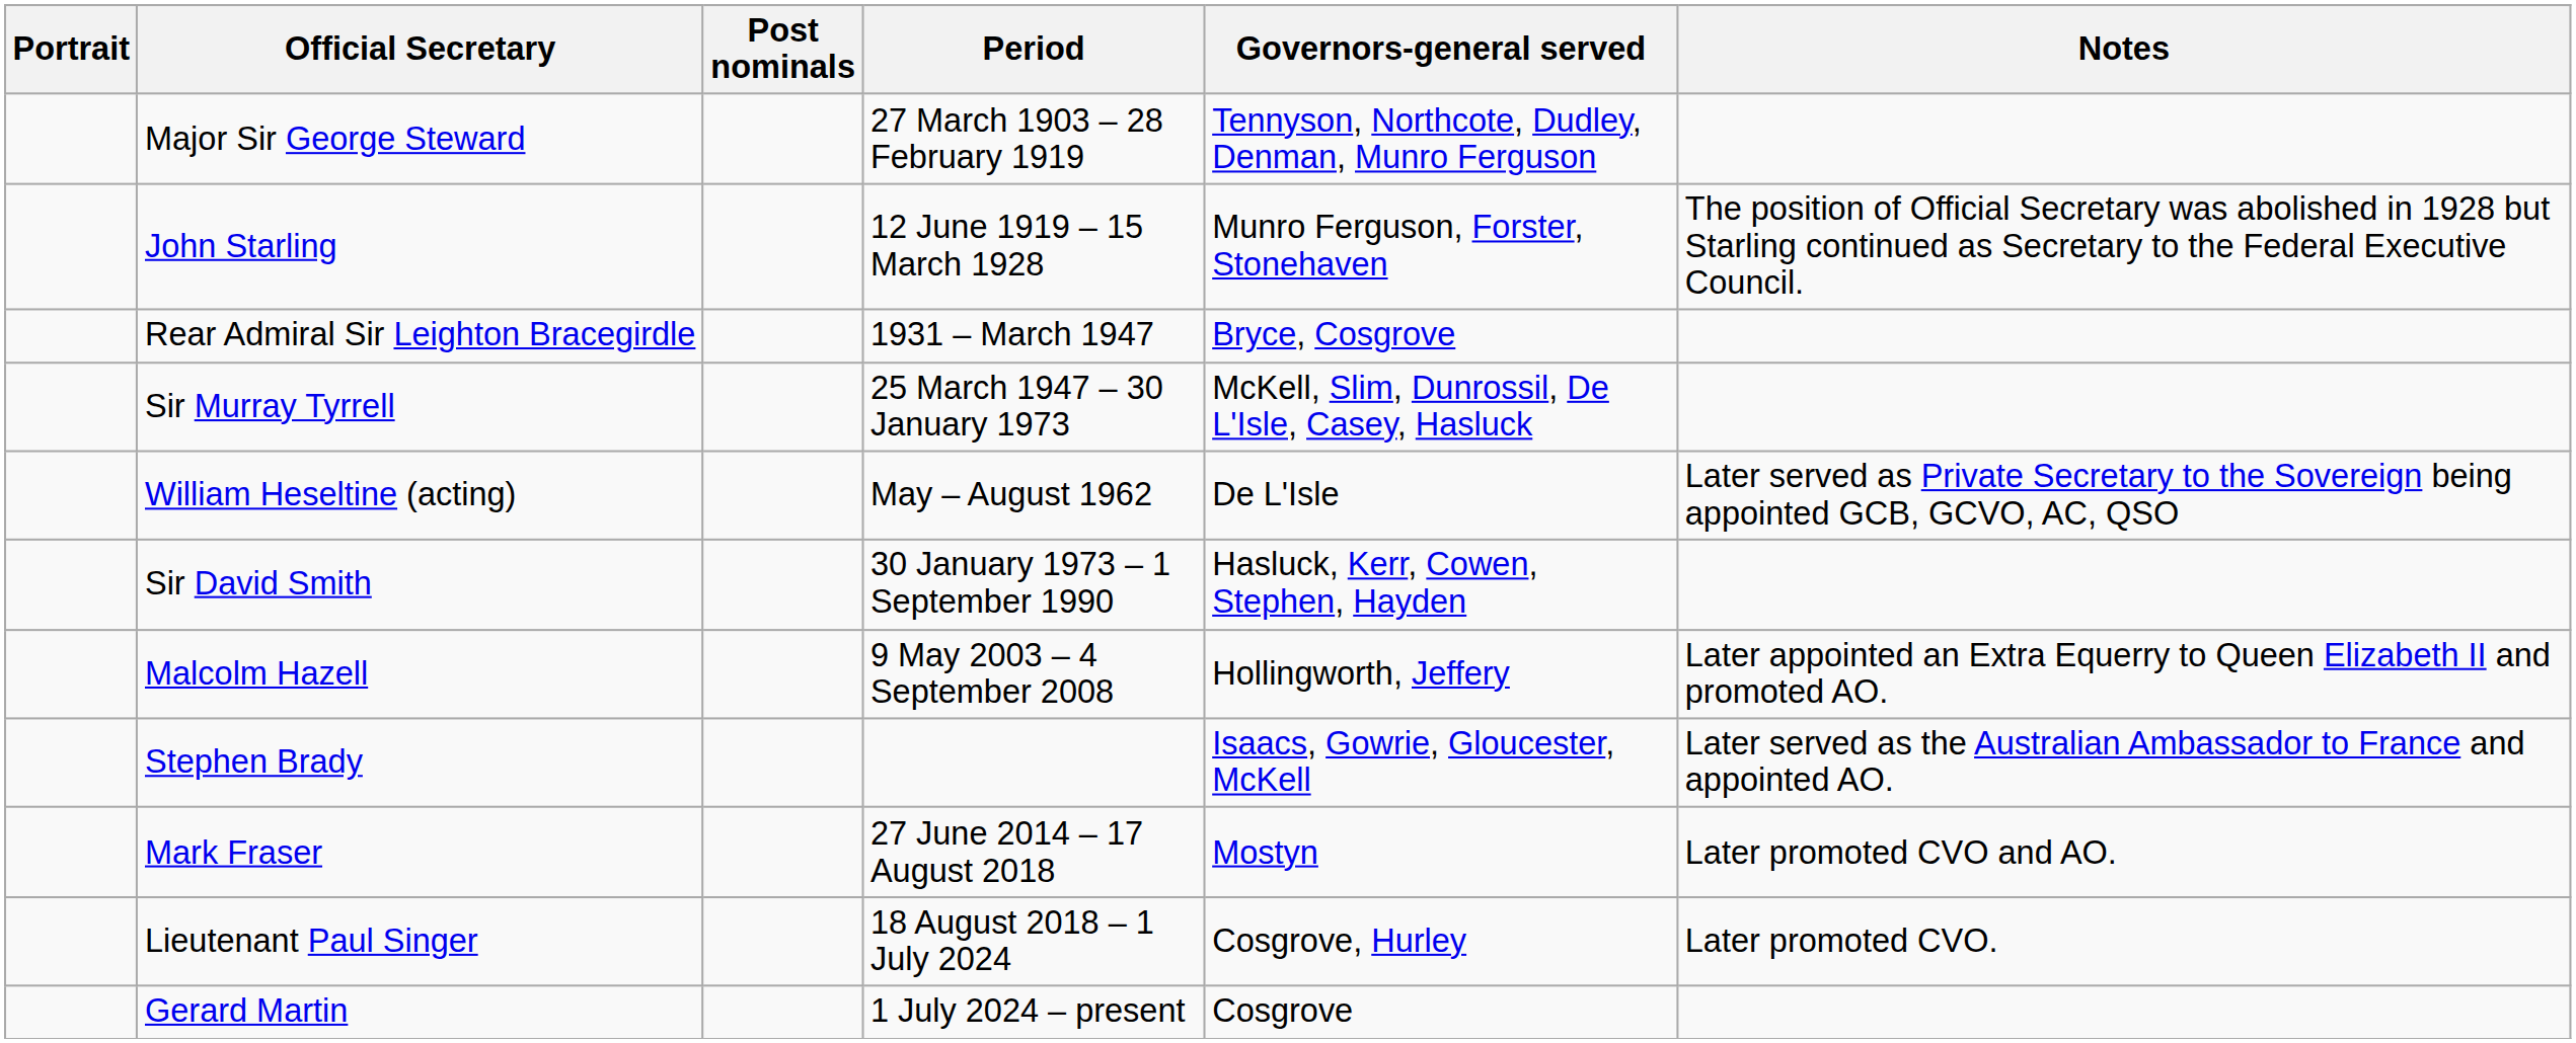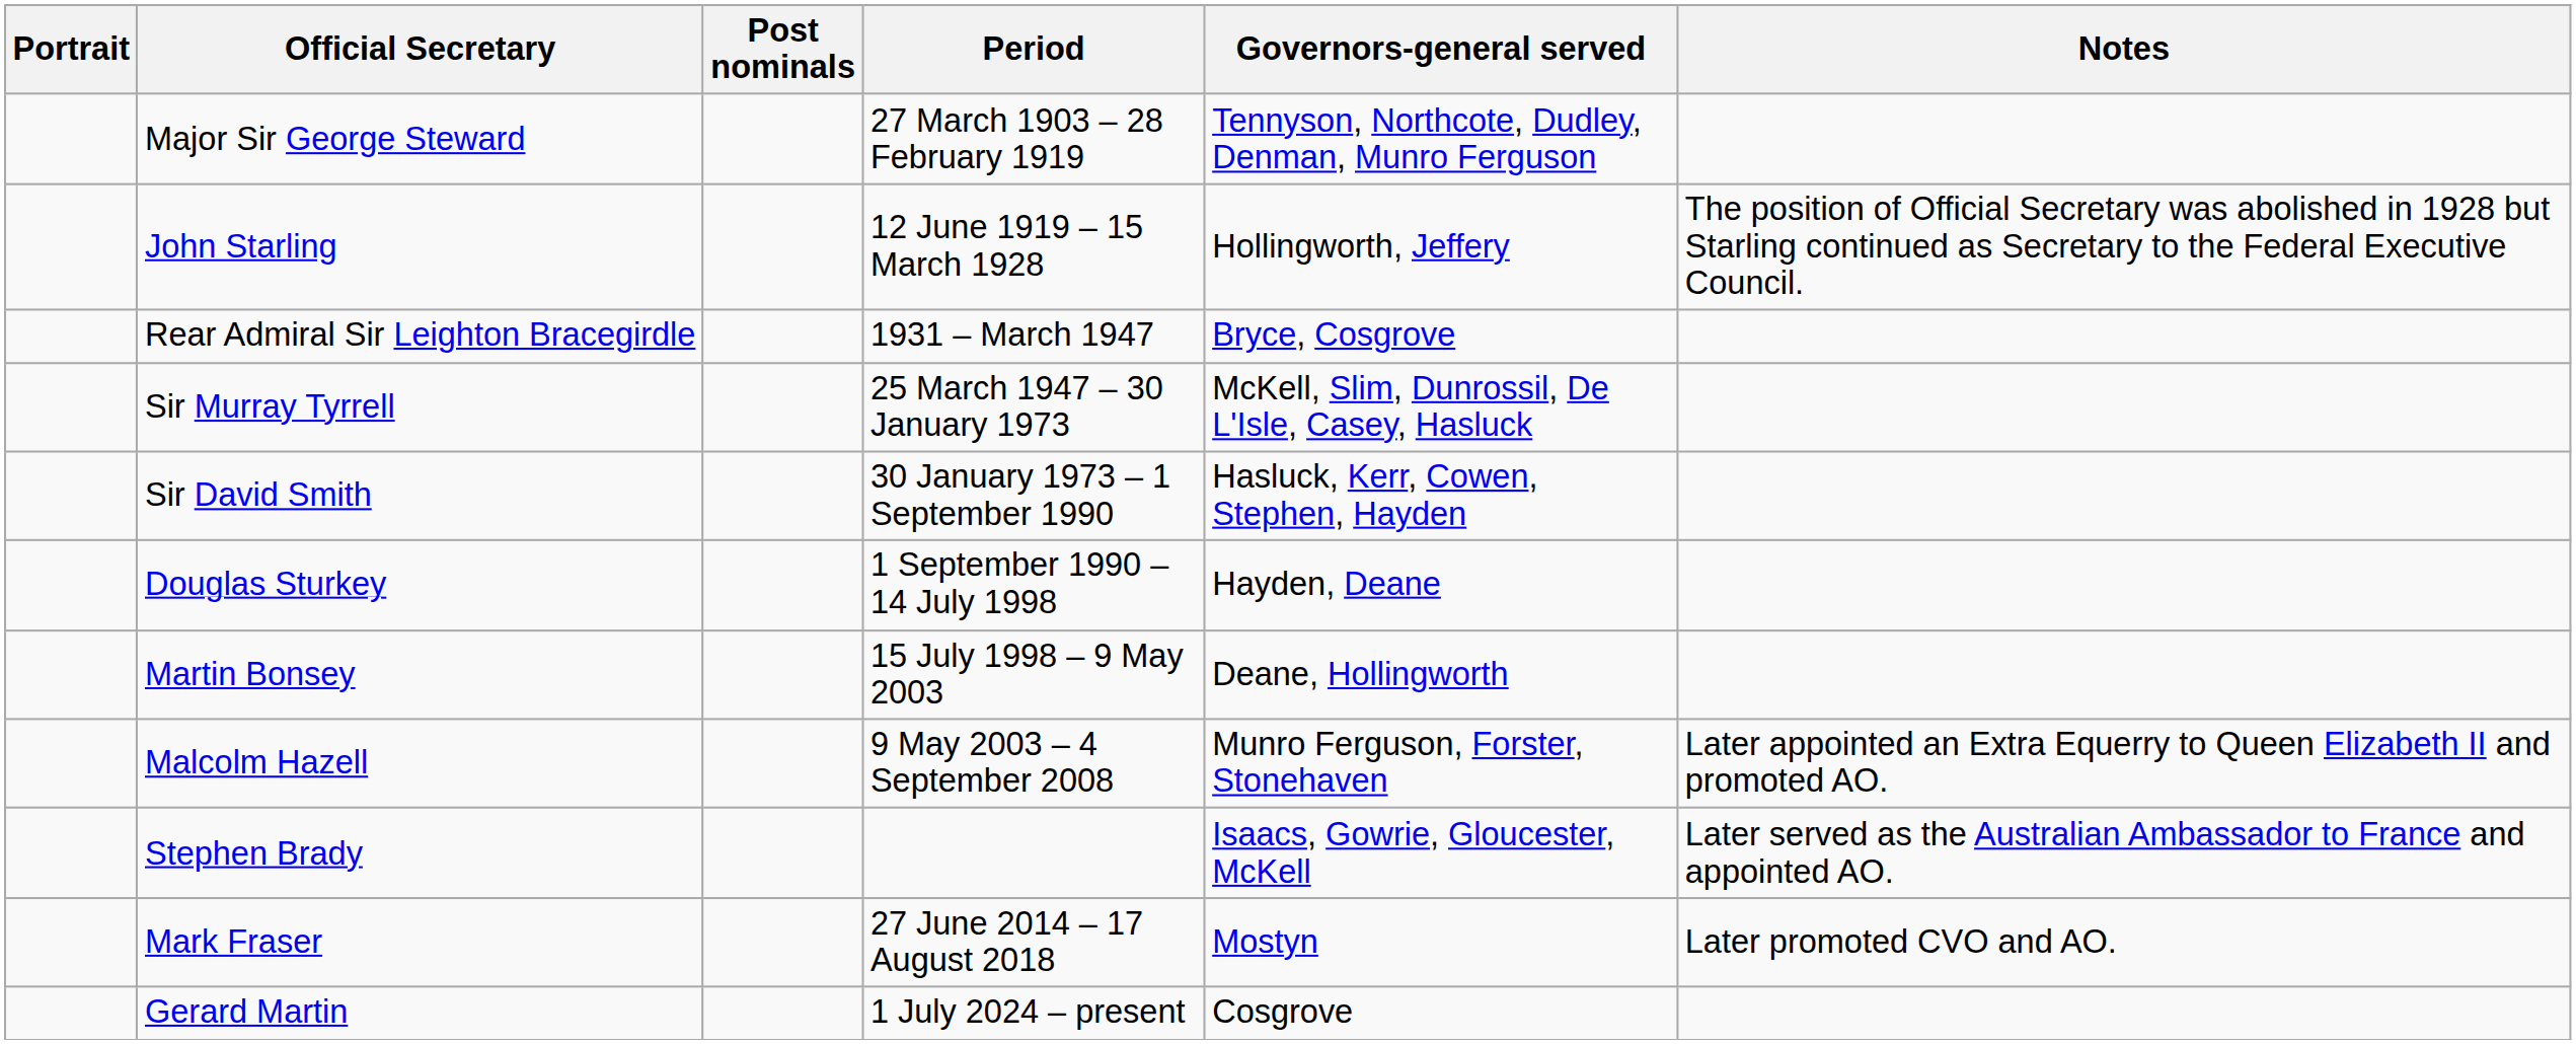John Starling | Governors-general served: Munro Ferguson, Forster, Stonehaven -> Hollingworth, Jeffery
- row: William Heseltine (acting) | May – August 1962 | De L'Isle | Later served as Private Secretary to the Sovereign being appointed GCB, GCVO, AC, QSO
+ row: Douglas Sturkey | 1 September 1990 – 14 July 1998 | Hayden, Deane
+ row: Martin Bonsey | 15 July 1998 – 9 May 2003 | Deane, Hollingworth
Malcolm Hazell | Governors-general served: Hollingworth, Jeffery -> Munro Ferguson, Forster, Stonehaven
- row: Lieutenant Paul Singer | 18 August 2018 – 1 July 2024 | Cosgrove, Hurley | Later promoted CVO.
